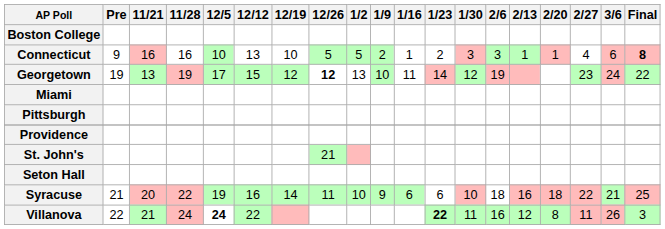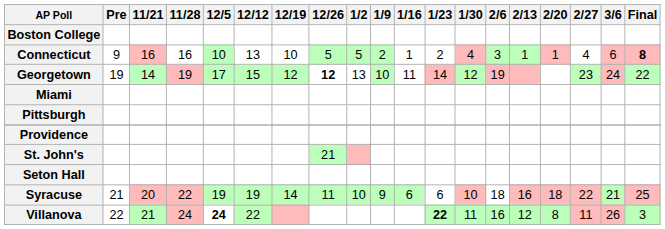Connecticut | 1/30: 3 -> 4
Georgetown | 11/21: 13 -> 14
Syracuse | 12/12: 16 -> 19
